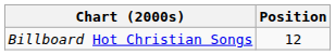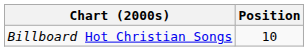Billboard Hot Christian Songs | Position: 12 -> 10
